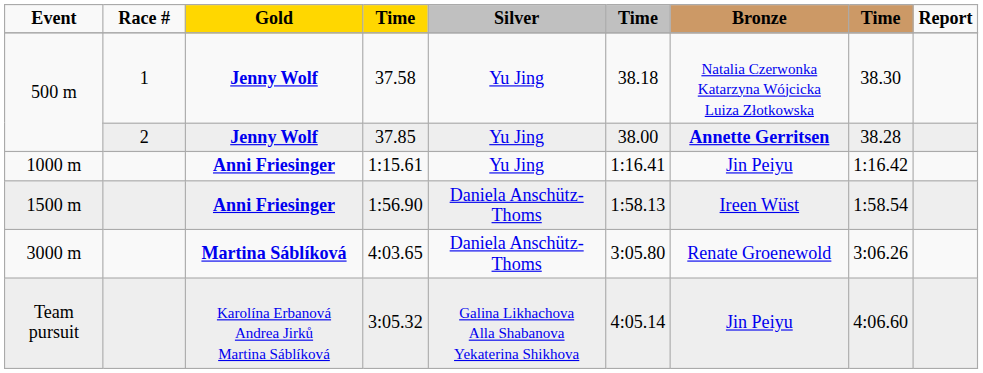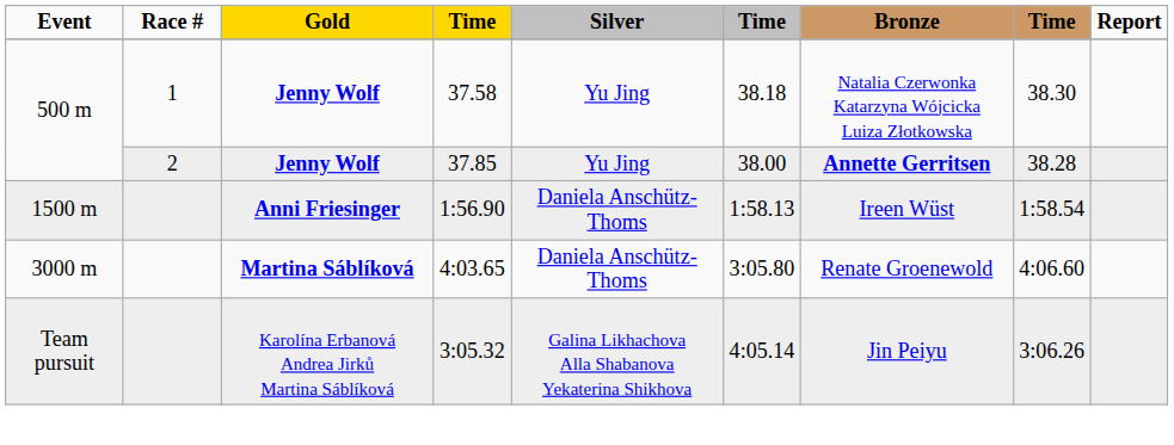- row: 1000 m | Anni Friesinger | 1:15.61 | Yu Jing | 1:16.41 | Jin Peiyu | 1:16.42
4:03.65 | column 8: 3:06.26 -> 4:06.60
3:05.32 | column 8: 4:06.60 -> 3:06.26
